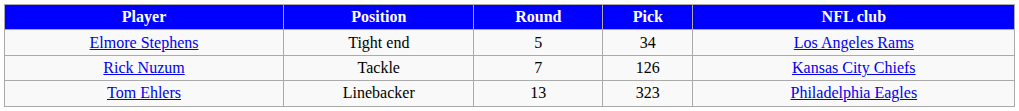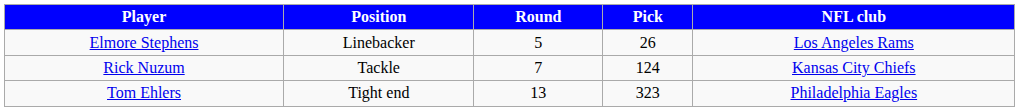Elmore Stephens | Position: Tight end -> Linebacker
Elmore Stephens | Pick: 34 -> 26
Rick Nuzum | Pick: 126 -> 124
Tom Ehlers | Position: Linebacker -> Tight end
